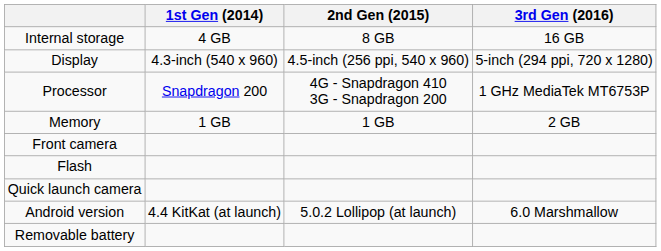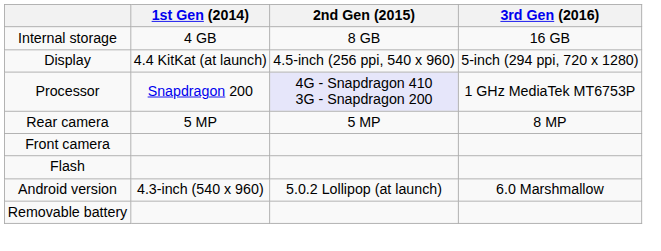Display | 1st Gen (2014): 4.3-inch (540 x 960) -> 4.4 KitKat (at launch)
Processor | 2nd Gen (2015): no background -> lavender background
- row: Memory | 1 GB | 1 GB | 2 GB
+ row: Rear camera | 5 MP | 5 MP | 8 MP
- row: Quick launch camera
Android version | 1st Gen (2014): 4.4 KitKat (at launch) -> 4.3-inch (540 x 960)
